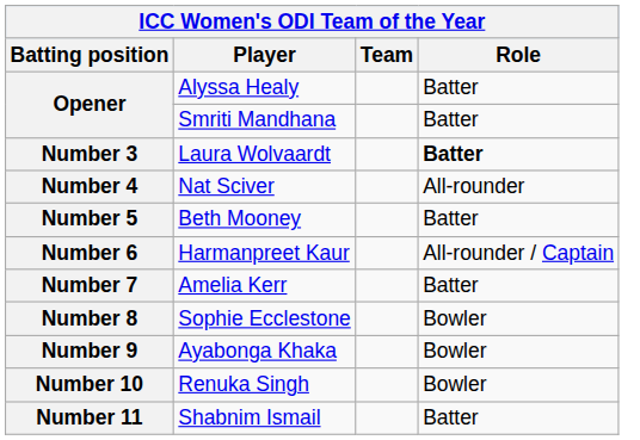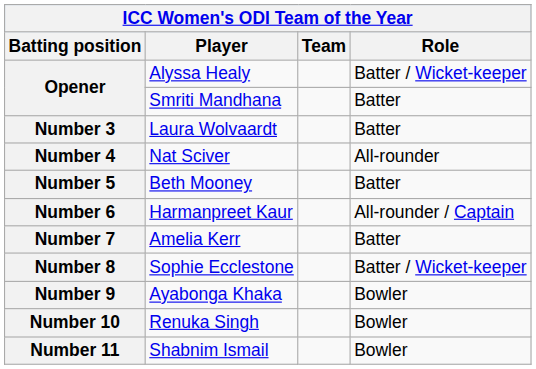Opener / Alyssa Healy | Role: Batter -> Batter / Wicket-keeper
Number 3 | Role: bold -> normal
Number 8 | Role: Bowler -> Batter / Wicket-keeper
Number 11 | Role: Batter -> Bowler
